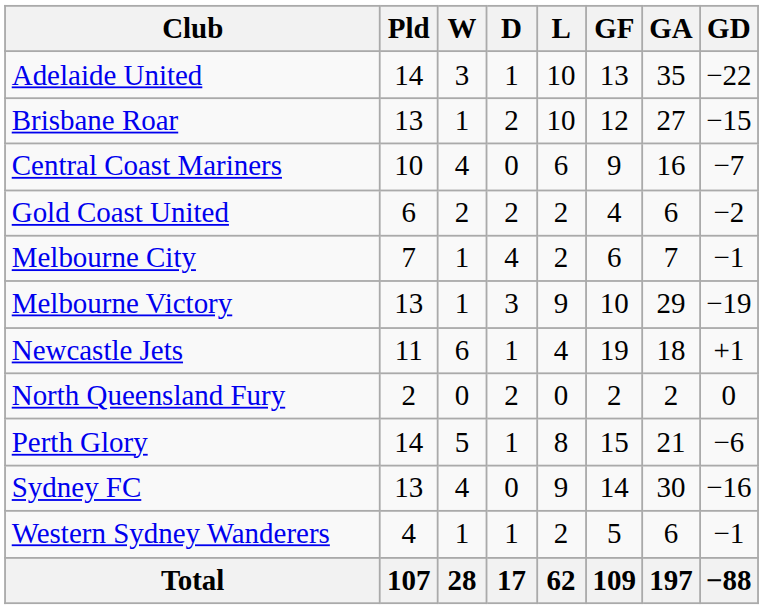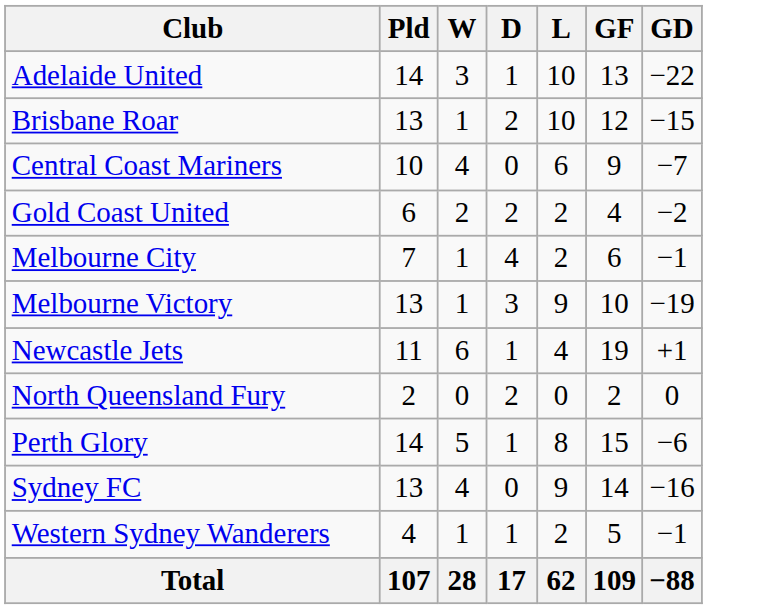- column: GA | 35 | 27 | 16 | 6 | 7 | 29 | 18 | 2 | 21 | 30 | 6 | 197
